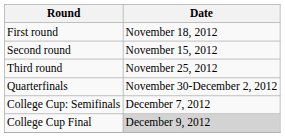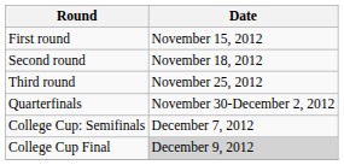First round | Date: November 18, 2012 -> November 15, 2012
Second round | Date: November 15, 2012 -> November 18, 2012
